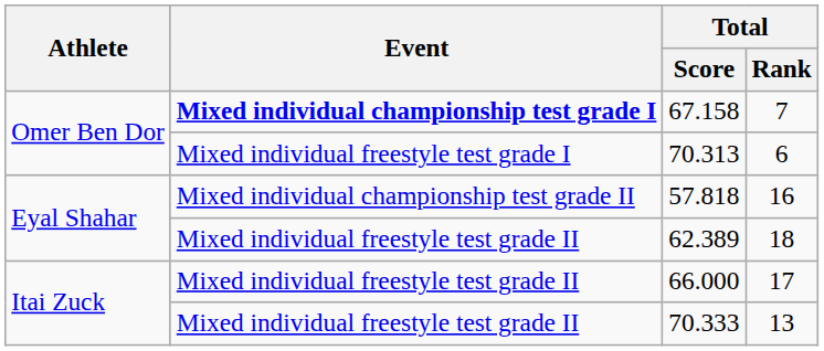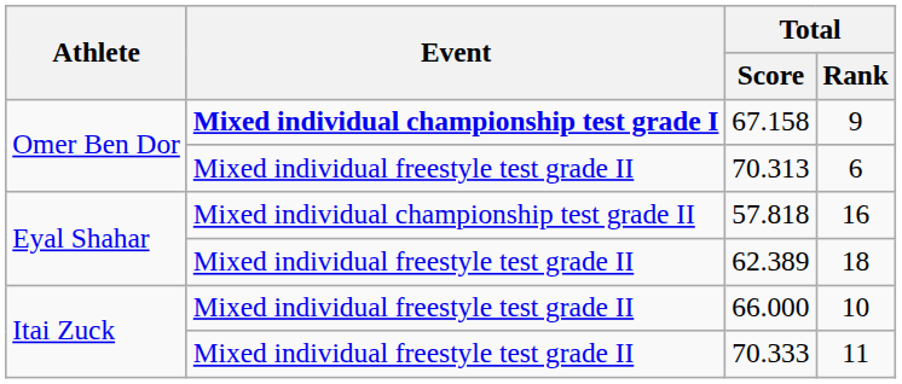67.158 | Total / Rank: 7 -> 9
70.313 | Event: Mixed individual freestyle test grade I -> Mixed individual freestyle test grade II
66.000 | Total / Rank: 17 -> 10
70.333 | Total / Rank: 13 -> 11
